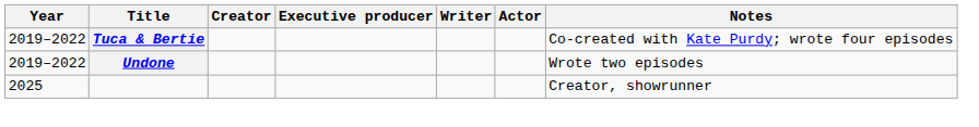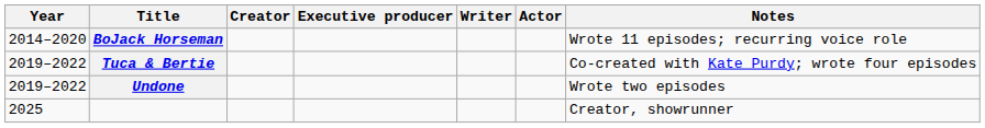+ row: 2014–2020 | BoJack Horseman | Wrote 11 episodes; recurring voice role
